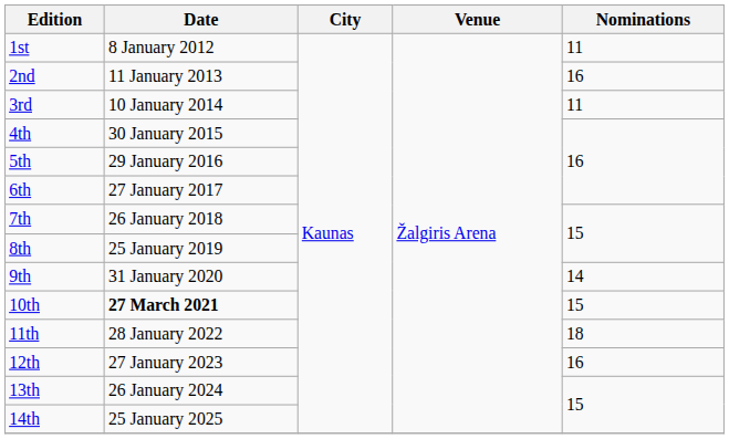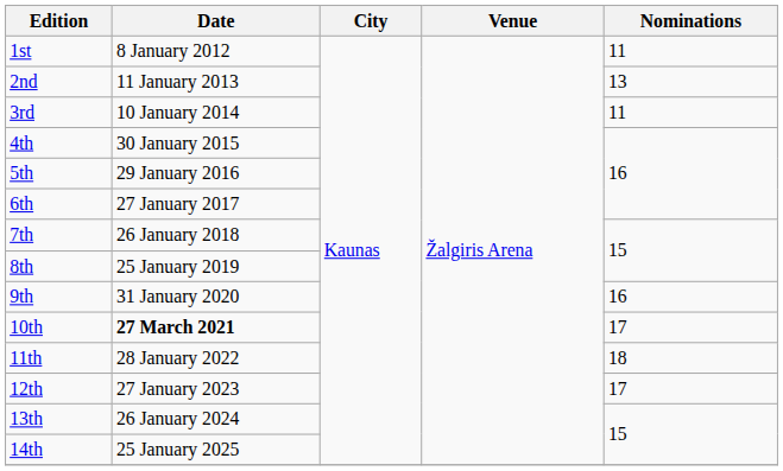2nd | Nominations: 16 -> 13
9th | Nominations: 14 -> 16
10th | Nominations: 15 -> 17
12th | Nominations: 16 -> 17
